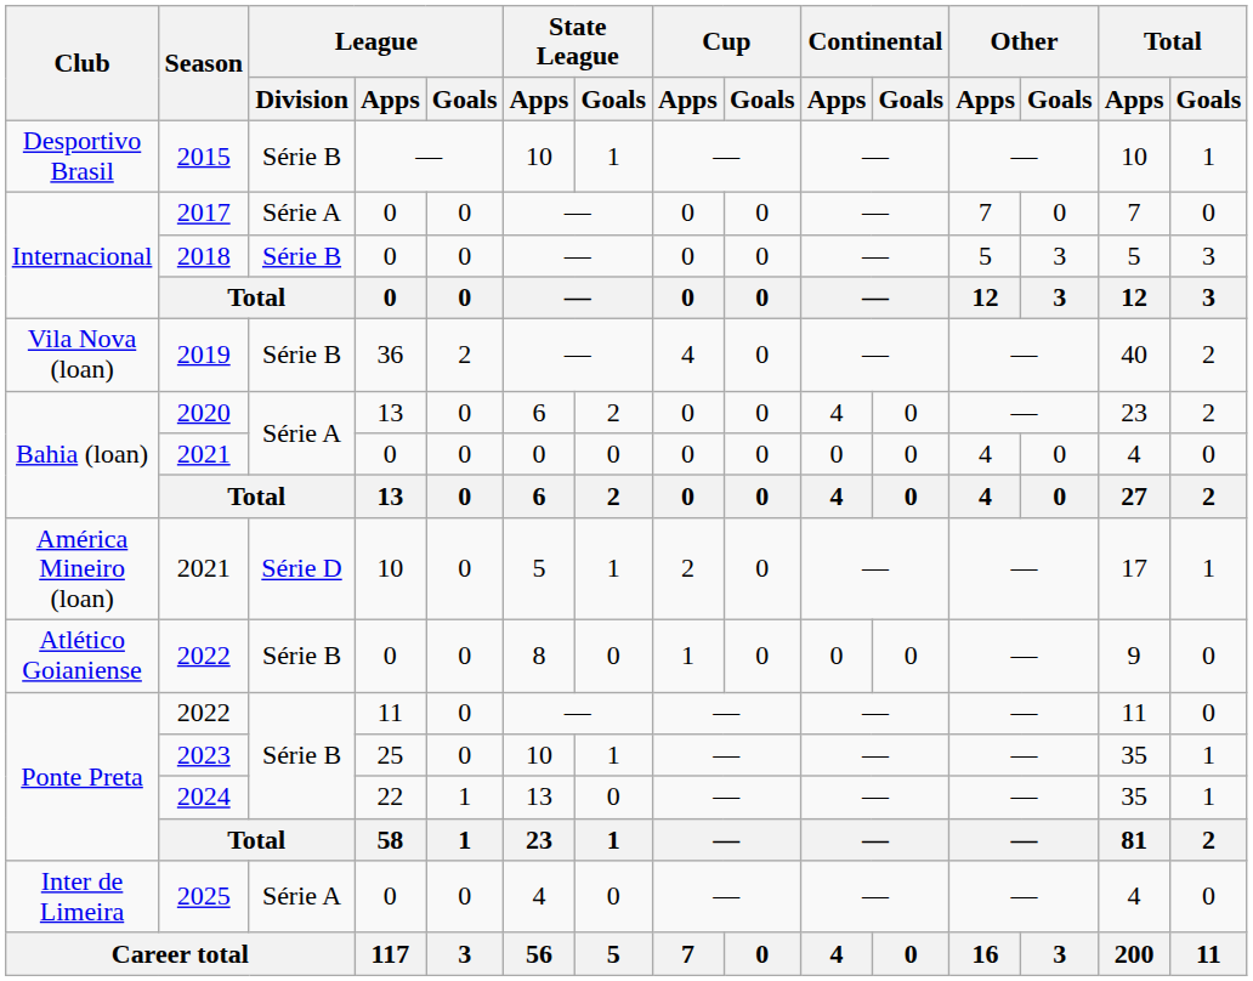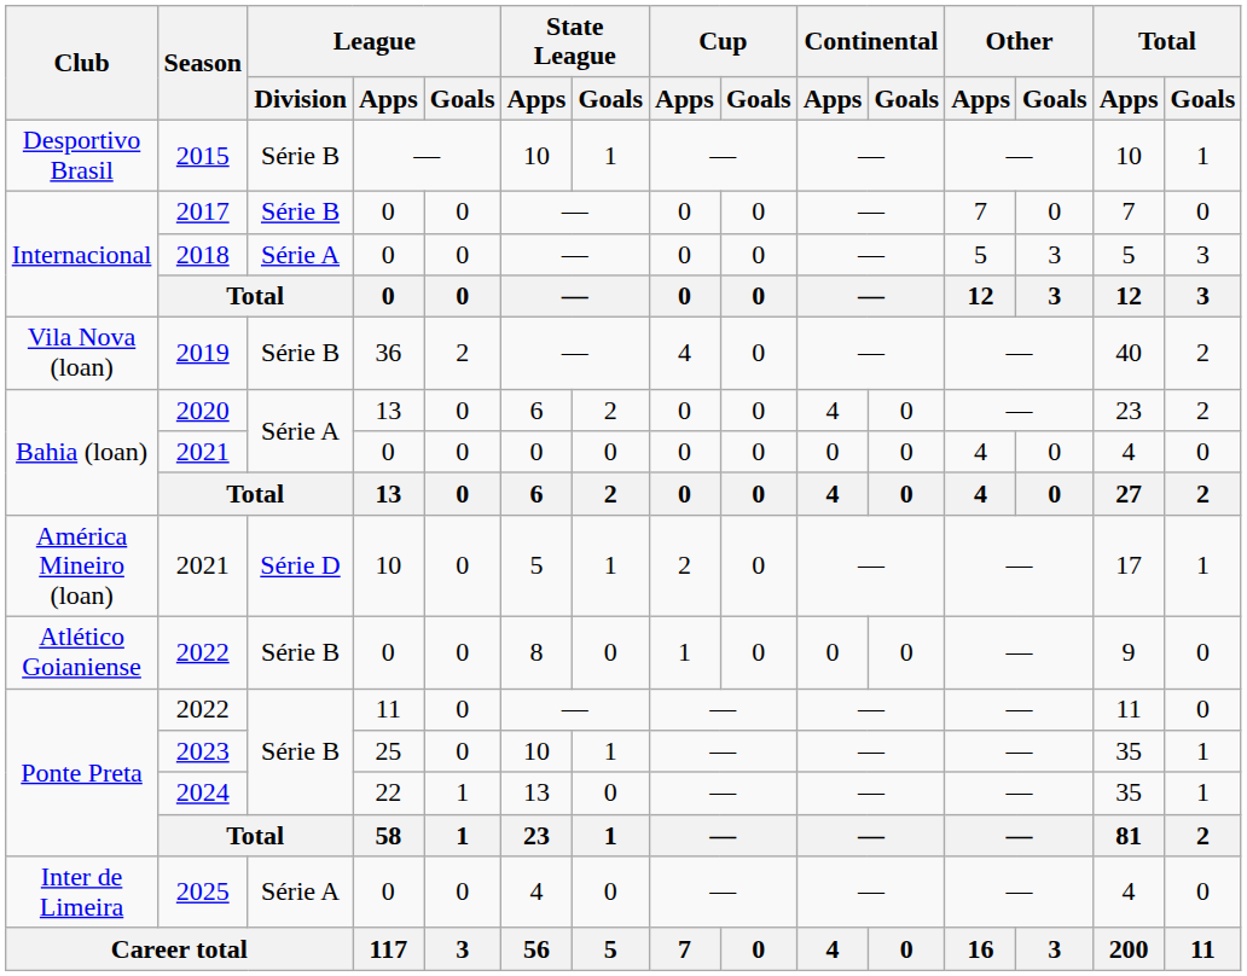2017 | League / Division: Série A -> Série B
2018 | League / Division: Série B -> Série A
